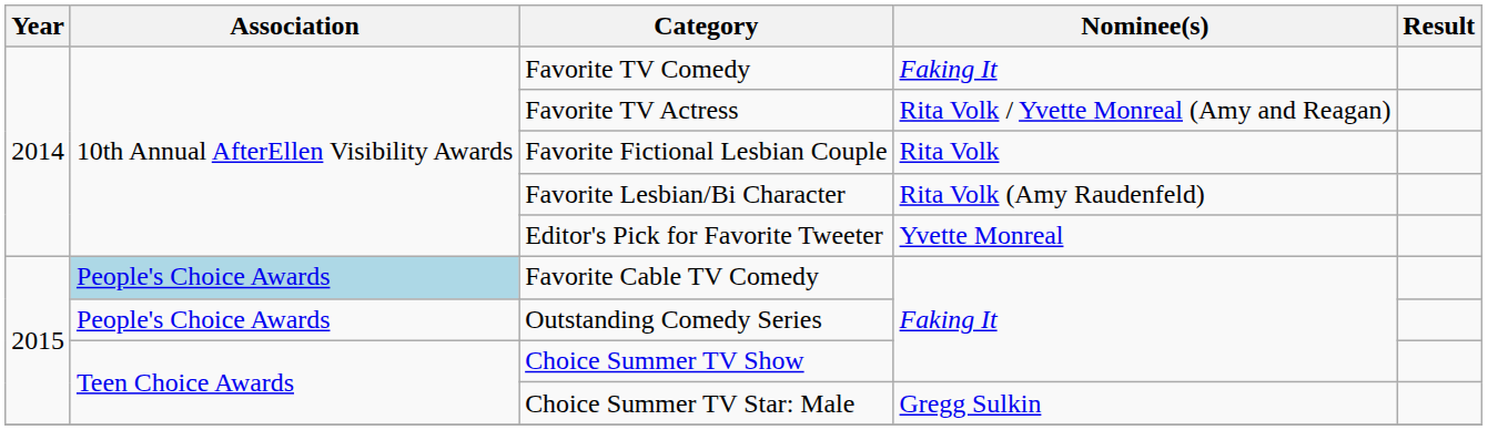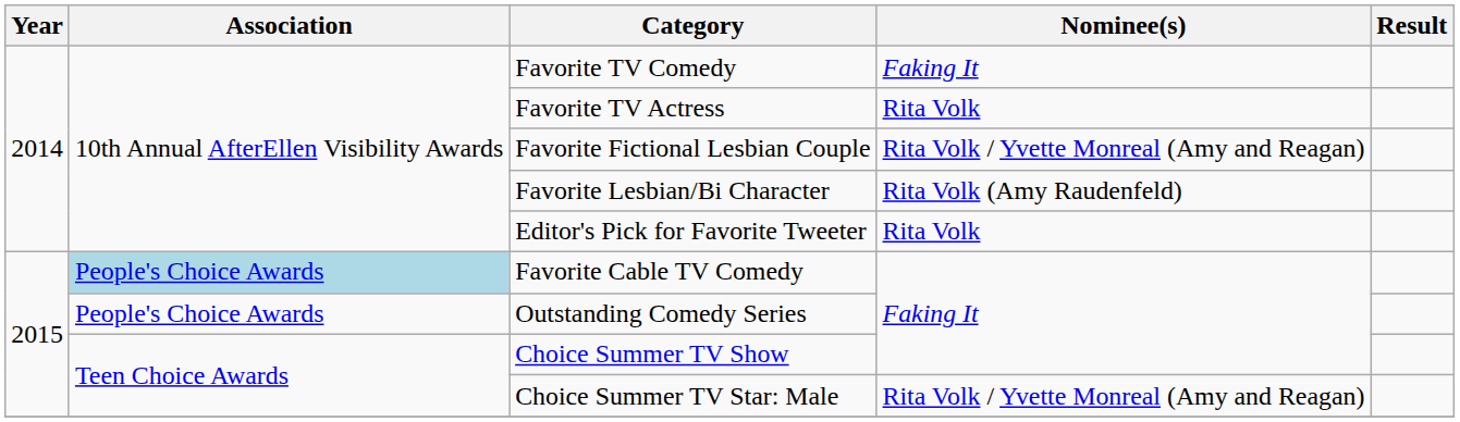Favorite TV Actress | Nominee(s): Rita Volk / Yvette Monreal (Amy and Reagan) -> Rita Volk
Favorite Fictional Lesbian Couple | Nominee(s): Rita Volk -> Rita Volk / Yvette Monreal (Amy and Reagan)
Editor's Pick for Favorite Tweeter | Nominee(s): Yvette Monreal -> Rita Volk
Choice Summer TV Star: Male | Nominee(s): Gregg Sulkin -> Rita Volk / Yvette Monreal (Amy and Reagan)
